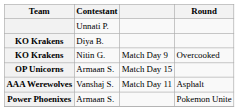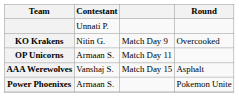- row: KO Krakens | Diya B.
OP Unicorns | column 3: Match Day 15 -> Match Day 11
AAA Werewolves | column 3: Match Day 11 -> Match Day 15
